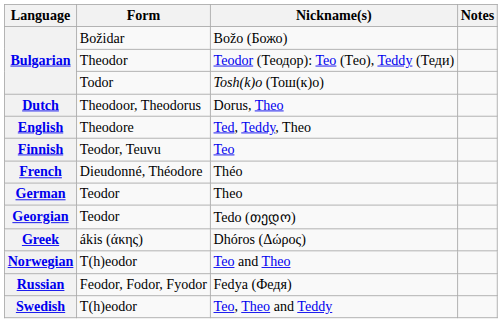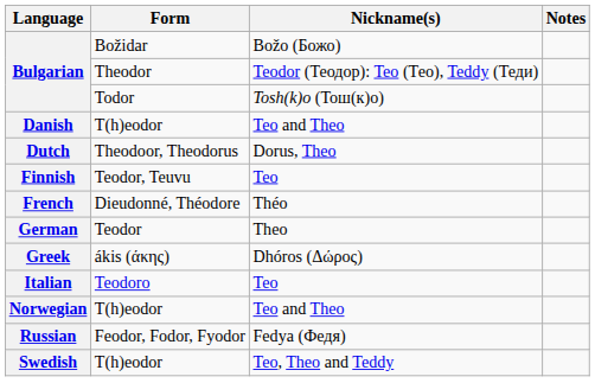+ row: Danish | T(h)eodor | Teo and Theo
- row: English | Theodore | Ted, Teddy, Theo
- row: Georgian | Teodor | Tedo (თედო)
+ row: Italian | Teodoro | Teo
